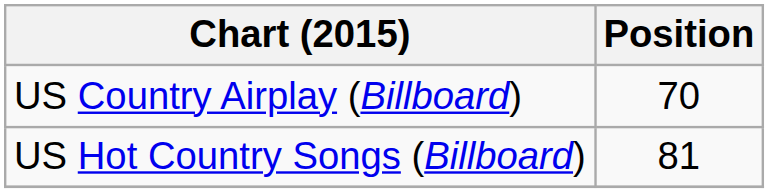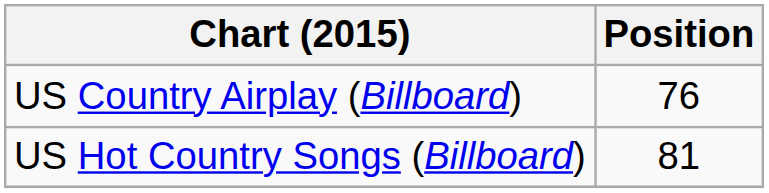US Country Airplay (Billboard) | Position: 70 -> 76
